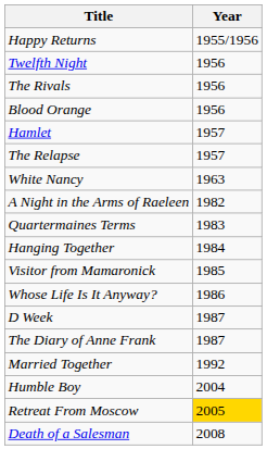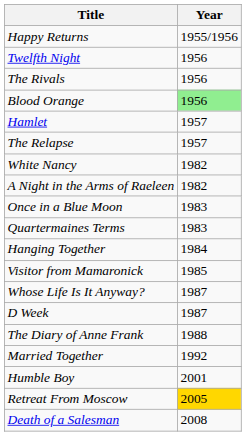Blood Orange | Year: no background -> lightgreen background
White Nancy | Year: 1963 -> 1982
+ row: Once in a Blue Moon | 1983
Whose Life Is It Anyway? | Year: 1986 -> 1987
The Diary of Anne Frank | Year: 1987 -> 1988
Humble Boy | Year: 2004 -> 2001
